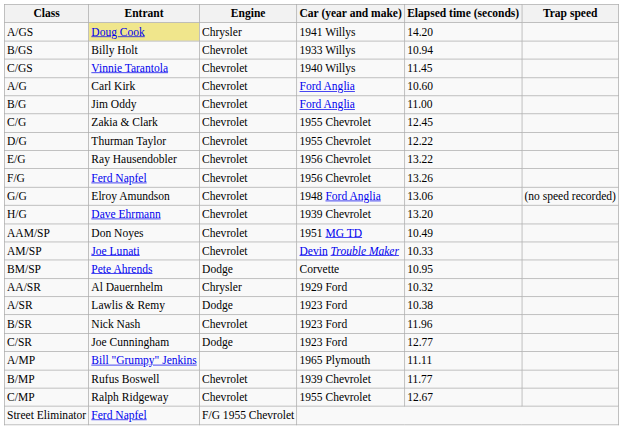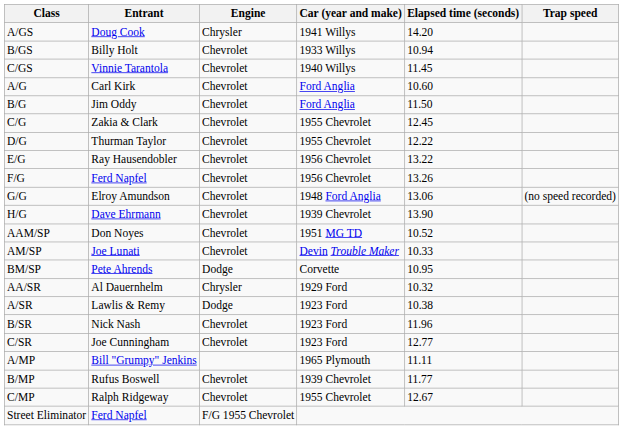A/GS | Entrant: khaki background -> no background
B/G | Elapsed time (seconds): 11.00 -> 11.50
H/G | Elapsed time (seconds): 13.20 -> 13.90
AAM/SP | Elapsed time (seconds): 10.49 -> 10.52
C/SR | Engine: Dodge -> Chevrolet
